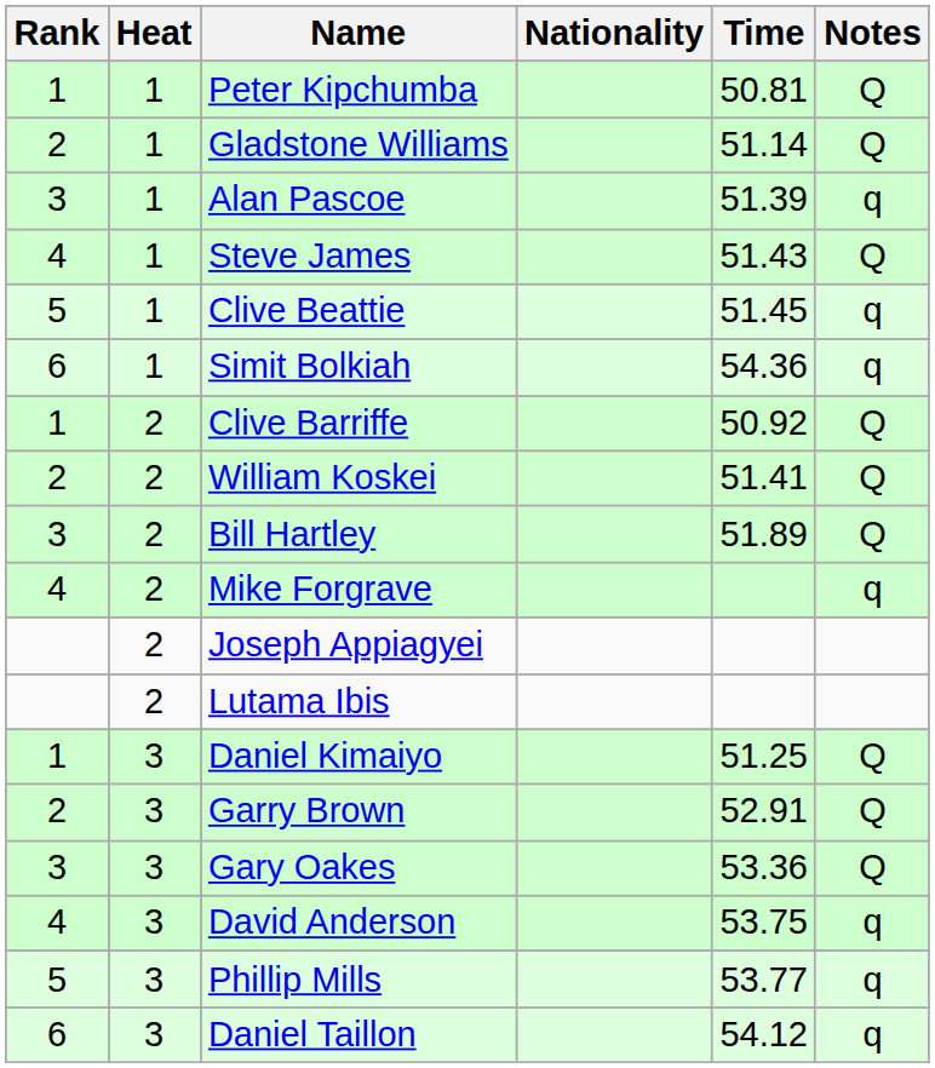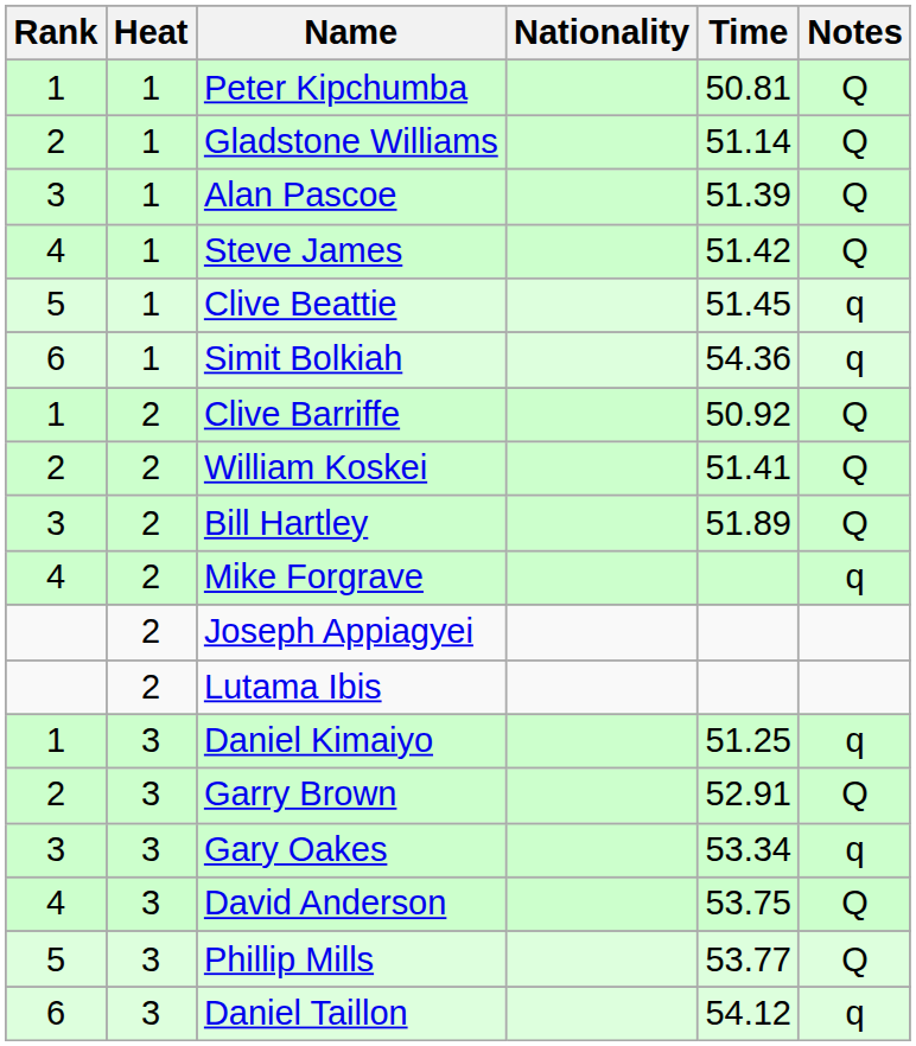Alan Pascoe | Notes: q -> Q
Steve James | Time: 51.43 -> 51.42
Daniel Kimaiyo | Notes: Q -> q
Gary Oakes | Time: 53.36 -> 53.34
Gary Oakes | Notes: Q -> q
David Anderson | Notes: q -> Q
Phillip Mills | Notes: q -> Q
